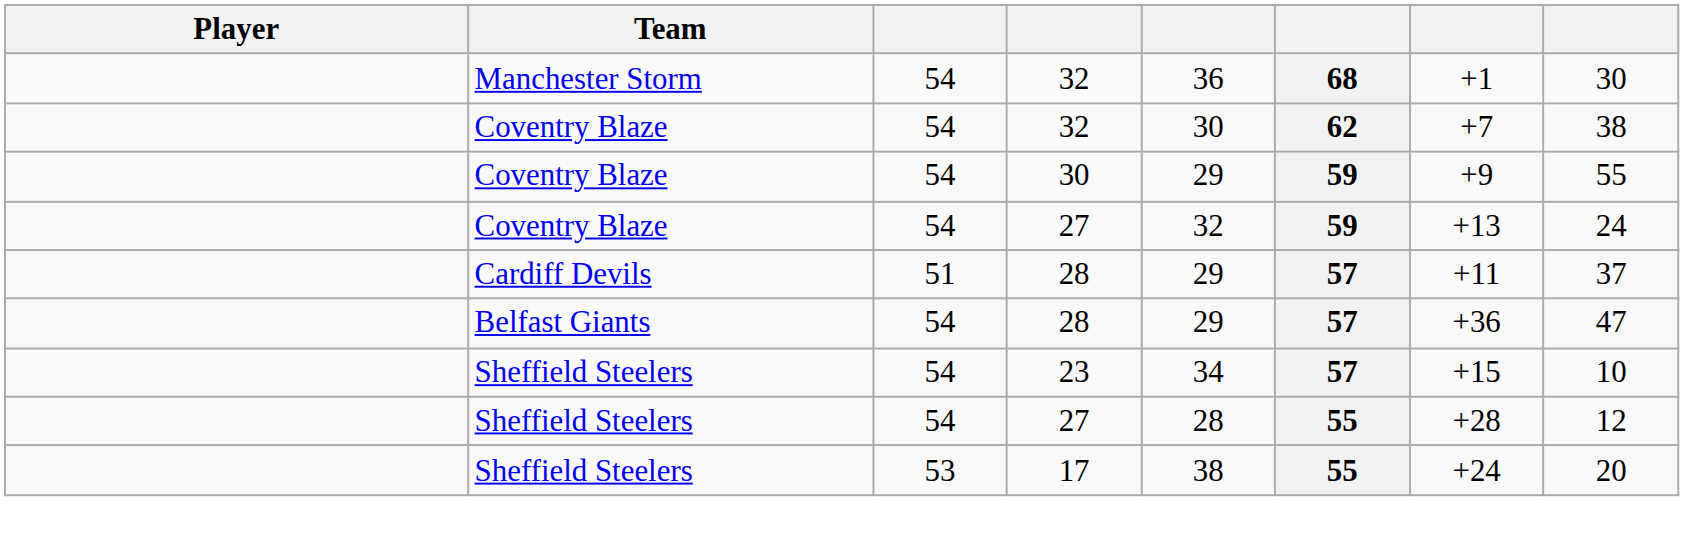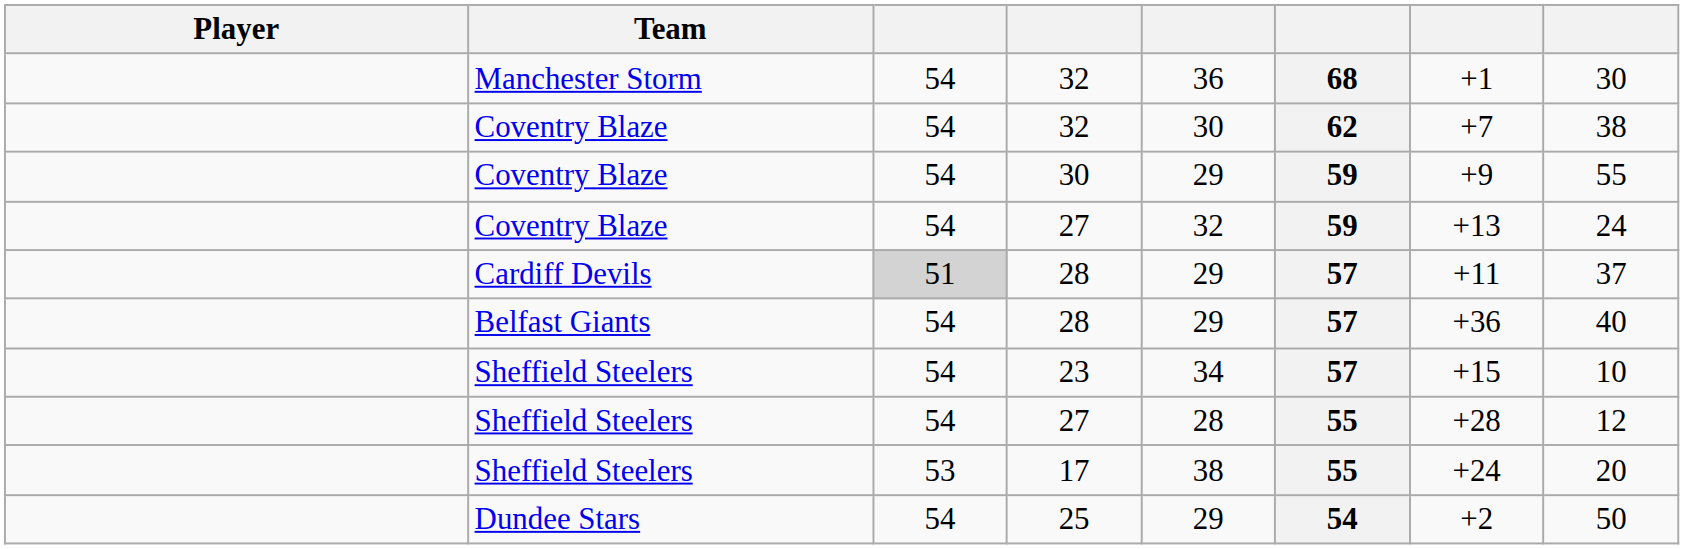Cardiff Devils / 28 | column 3: no background -> lightgrey background
Belfast Giants / 28 | column 8: 47 -> 40
+ row: Dundee Stars | 54 | 25 | 29 | 54 | +2 | 50
